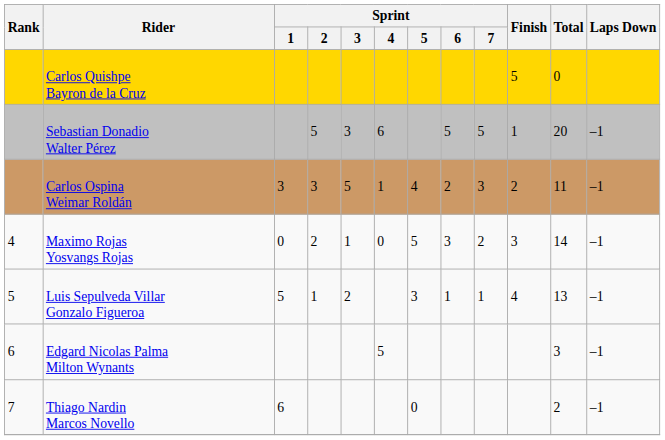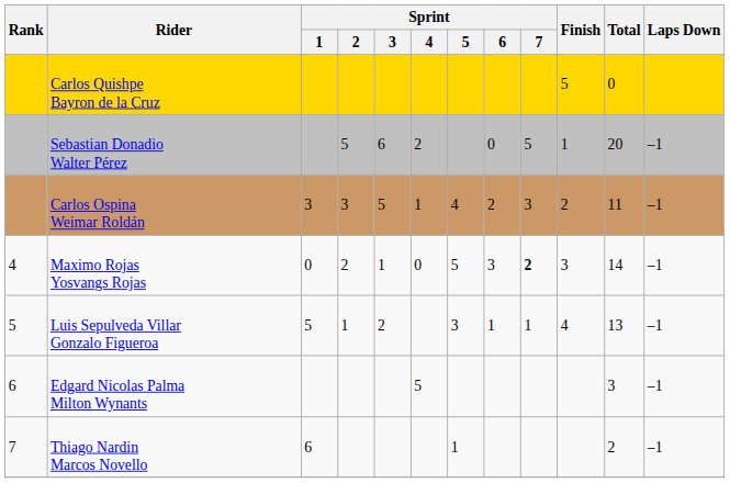Sebastian Donadio Walter Pérez | Sprint / 3: 3 -> 6
Sebastian Donadio Walter Pérez | Sprint / 4: 6 -> 2
Sebastian Donadio Walter Pérez | Sprint / 6: 5 -> 0
Maximo Rojas Yosvangs Rojas | Sprint / 7: normal -> bold
Thiago Nardin Marcos Novello | Sprint / 5: 0 -> 1
